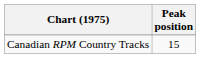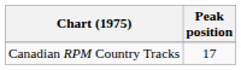Canadian RPM Country Tracks | Peak position: 15 -> 17
